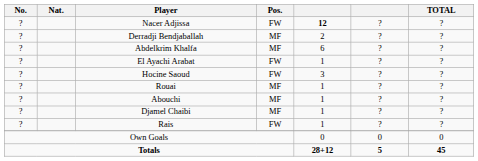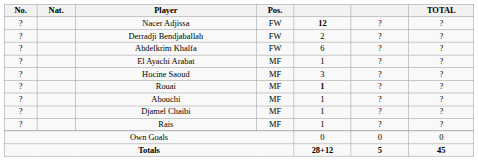Derradji Bendjaballah | Pos.: MF -> FW
Abdelkrim Khalfa | Pos.: MF -> FW
El Ayachi Arabat | Pos.: FW -> MF
Hocine Saoud | Pos.: FW -> MF
Rouai | column 5: normal -> bold
Rais | Pos.: FW -> MF
